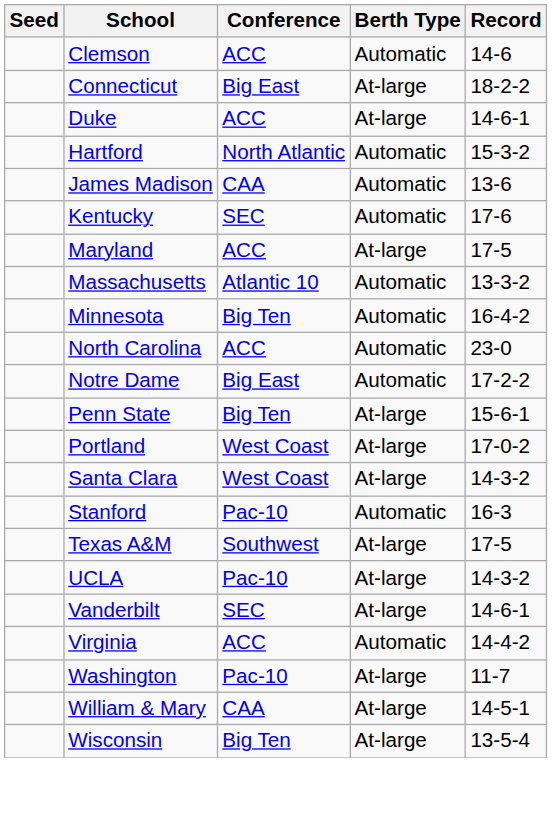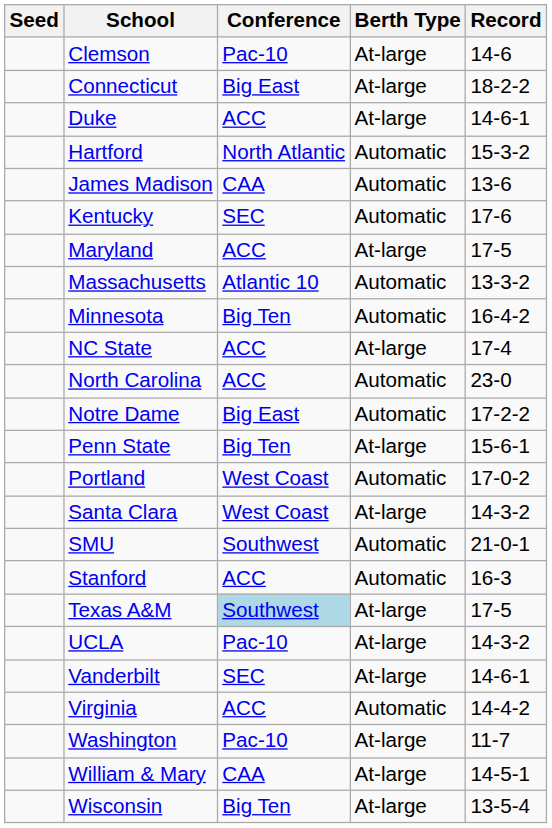Clemson | Conference: ACC -> Pac-10
Clemson | Berth Type: Automatic -> At-large
+ row: NC State | ACC | At-large | 17-4
Portland | Berth Type: At-large -> Automatic
+ row: SMU | Southwest | Automatic | 21-0-1
Stanford | Conference: Pac-10 -> ACC
Texas A&M | Conference: no background -> lightblue background
